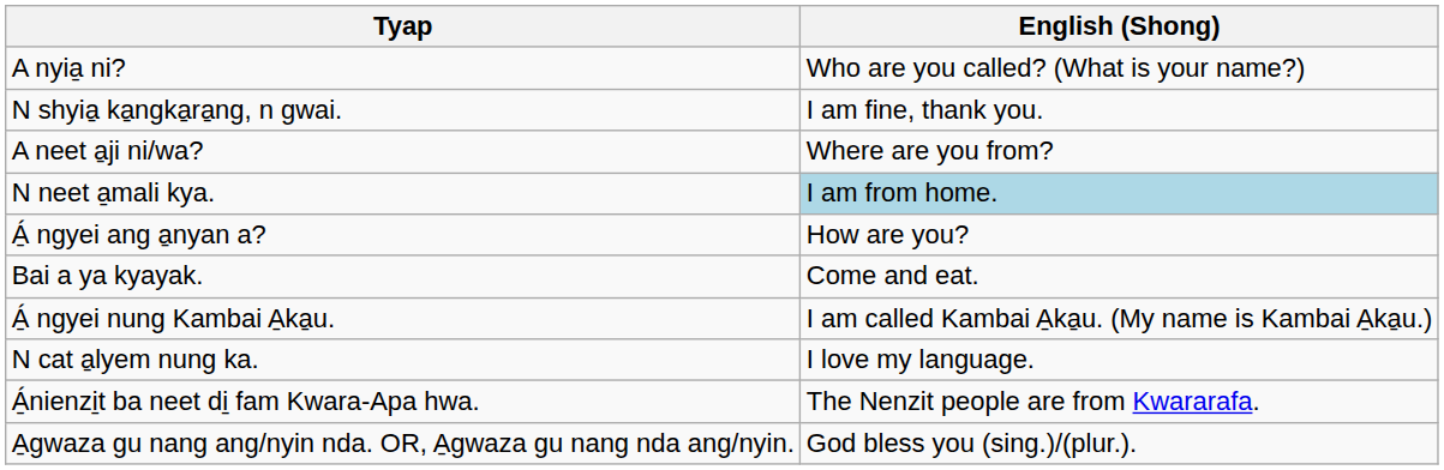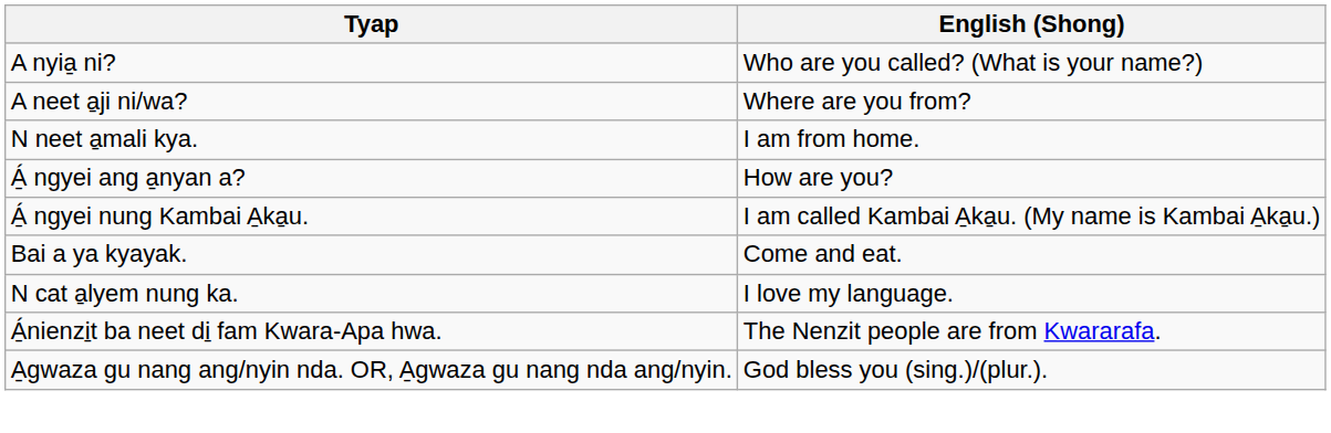- row: N shyia̱ ka̱nɡka̱ra̱ng, n gwai. | I am fine, thank you.
N neet a̱mali kya. | English (Shong): lightblue background -> no background
rows swapped: Á̱ ngyei nung Kambai A̱ka̱u. <-> Bai a ya kyayak.
